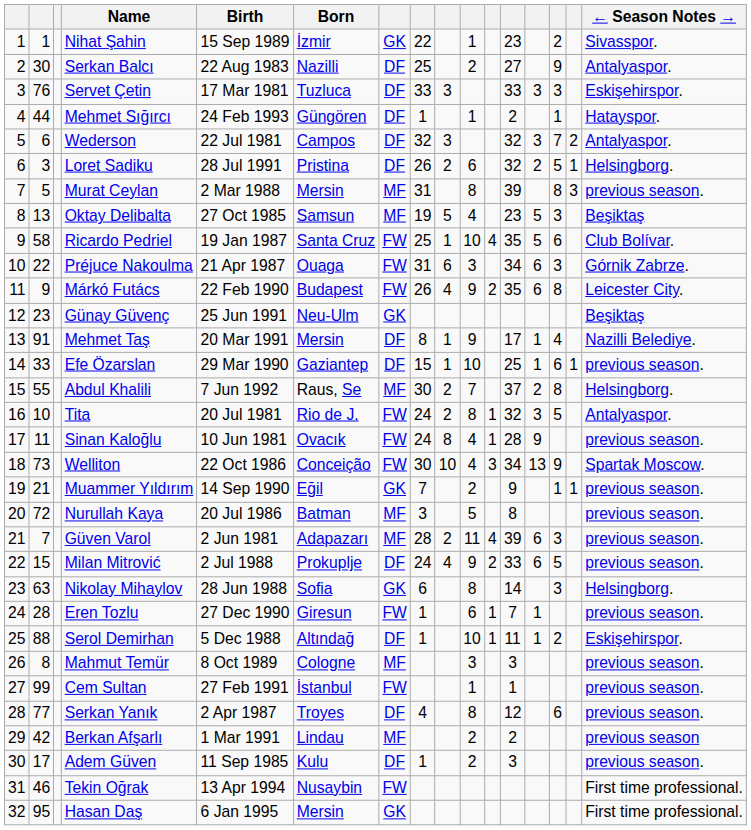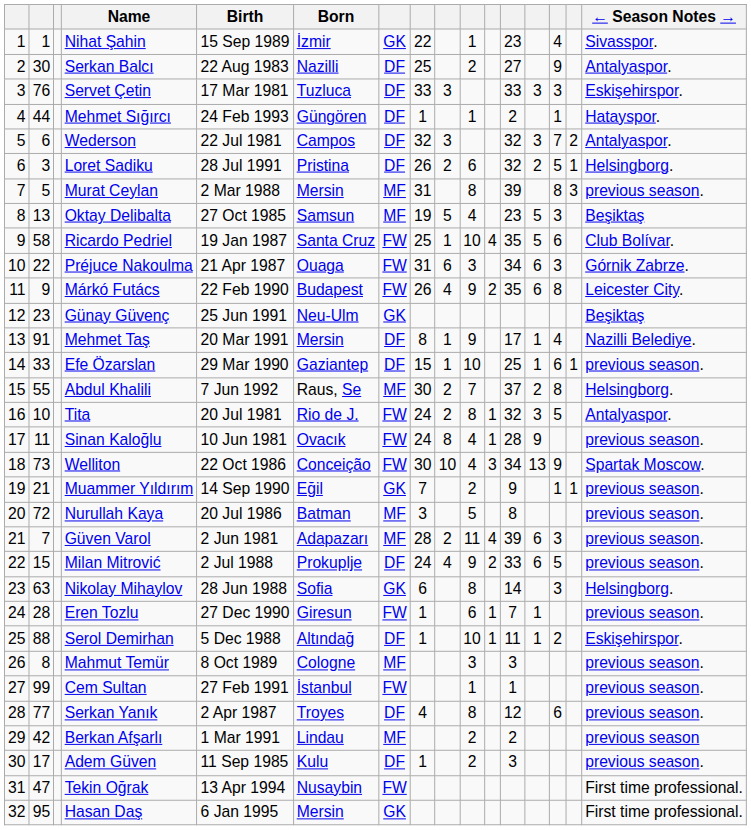Nihat Şahin | column 14: 2 -> 4
Tekin Oğrak | column 2: 46 -> 47
